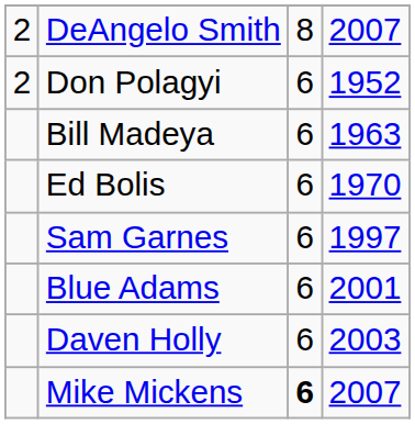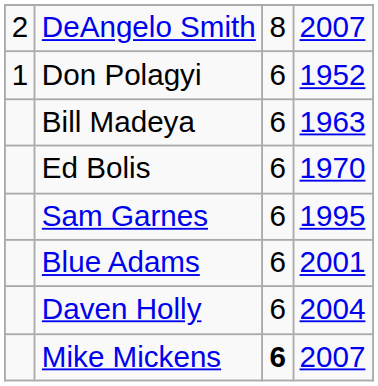Don Polagyi | column 1: 2 -> 1
Sam Garnes | column 4: 1997 -> 1995
Daven Holly | column 4: 2003 -> 2004
